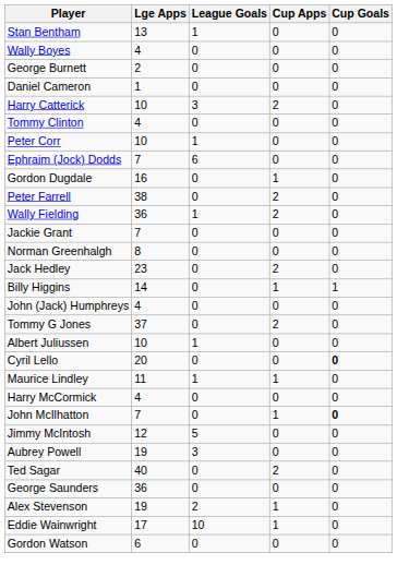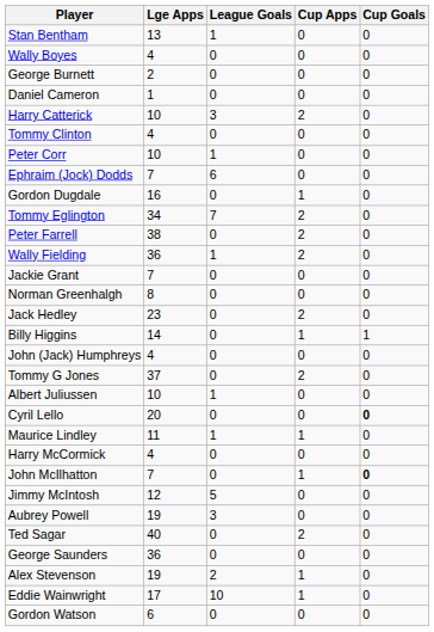+ row: Tommy Eglington | 34 | 7 | 2 | 0
